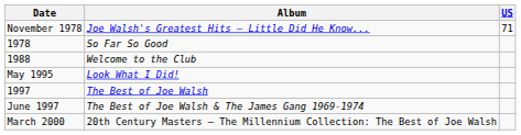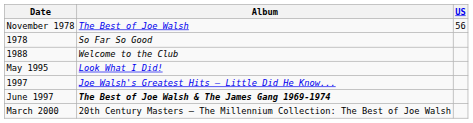November 1978 | Album: Joe Walsh's Greatest Hits – Little Did He Know... -> The Best of Joe Walsh
November 1978 | US: 71 -> 56
1997 | Album: The Best of Joe Walsh -> Joe Walsh's Greatest Hits – Little Did He Know...
June 1997 | Album: normal -> bold
